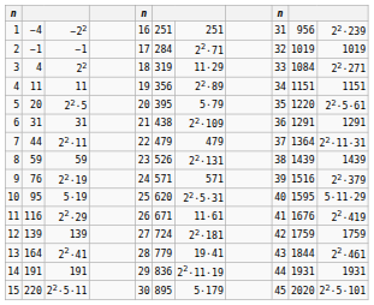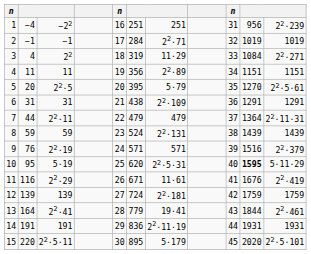5 | column 10: 1220 -> 1270
8 | column 6: 526 -> 524
10 | column 10: normal -> bold
